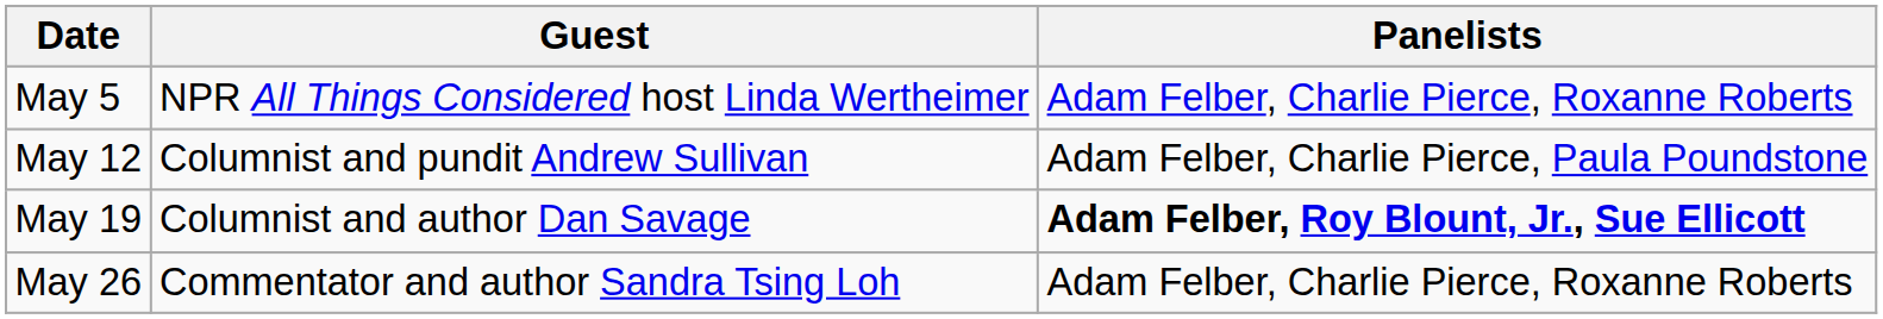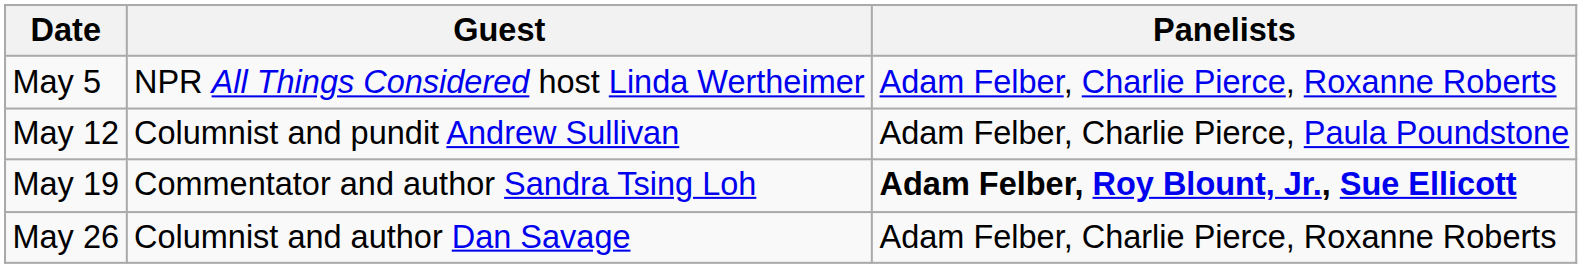May 19 | Guest: Columnist and author Dan Savage -> Commentator and author Sandra Tsing Loh
May 26 | Guest: Commentator and author Sandra Tsing Loh -> Columnist and author Dan Savage
